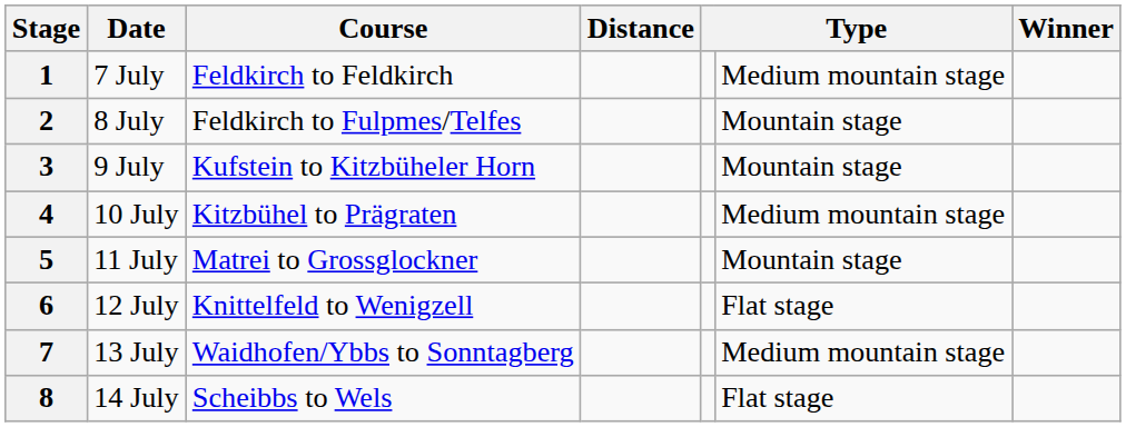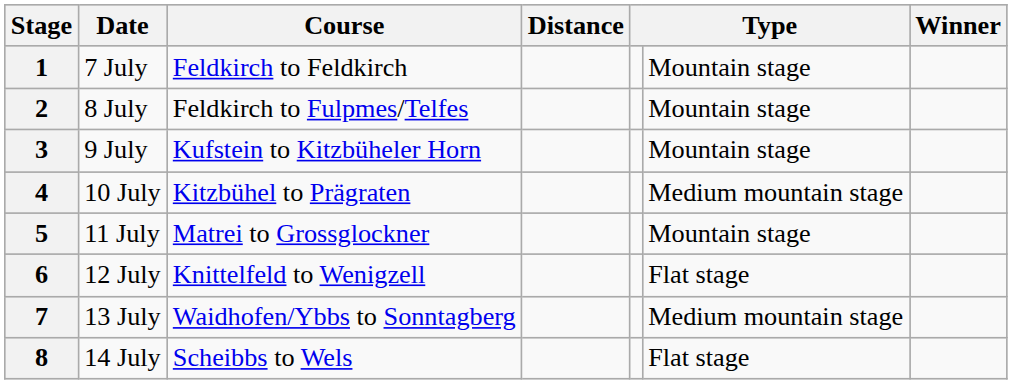1 | column 6: Medium mountain stage -> Mountain stage
